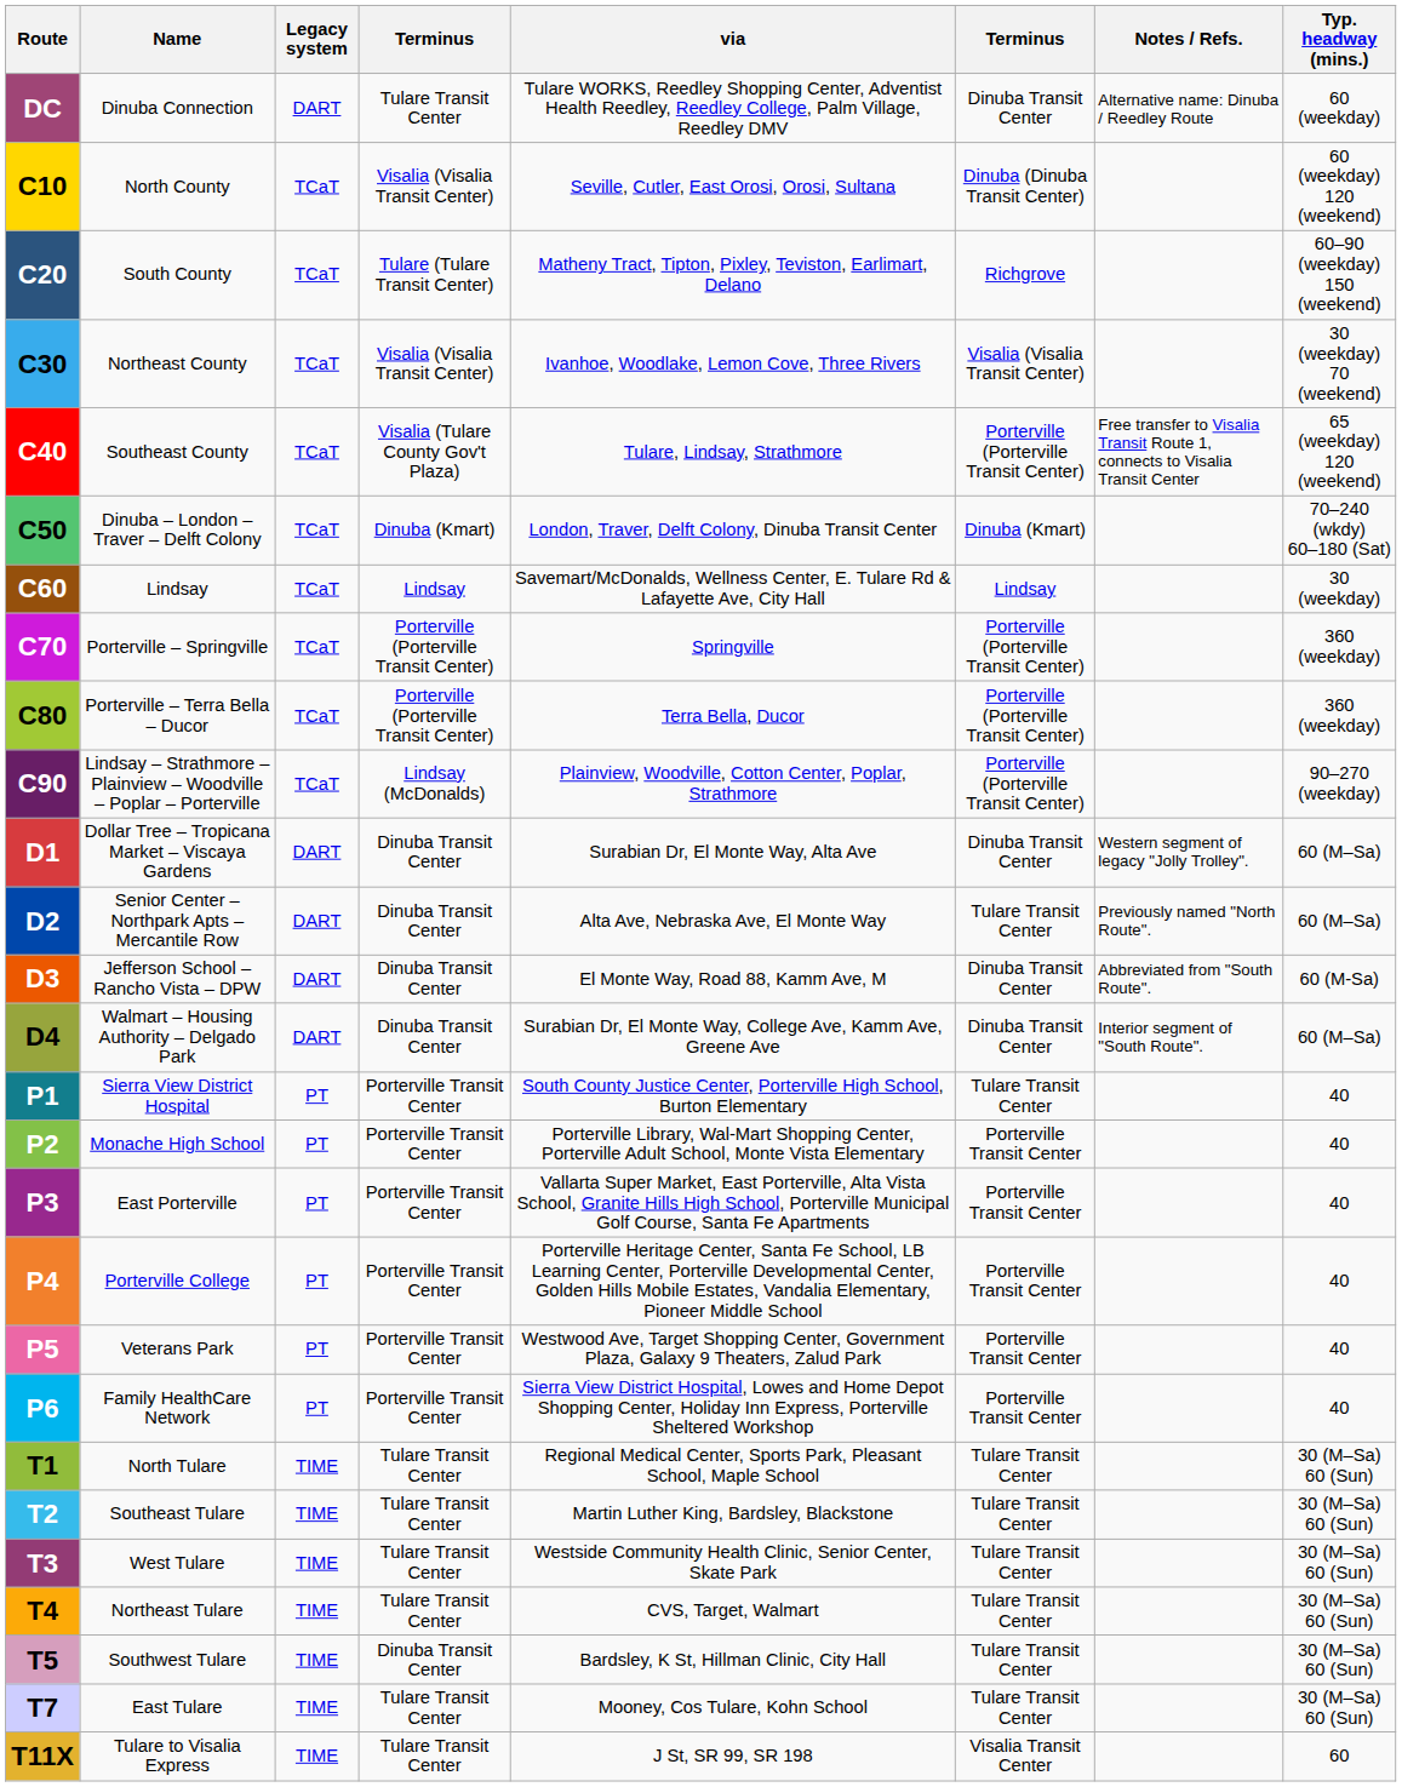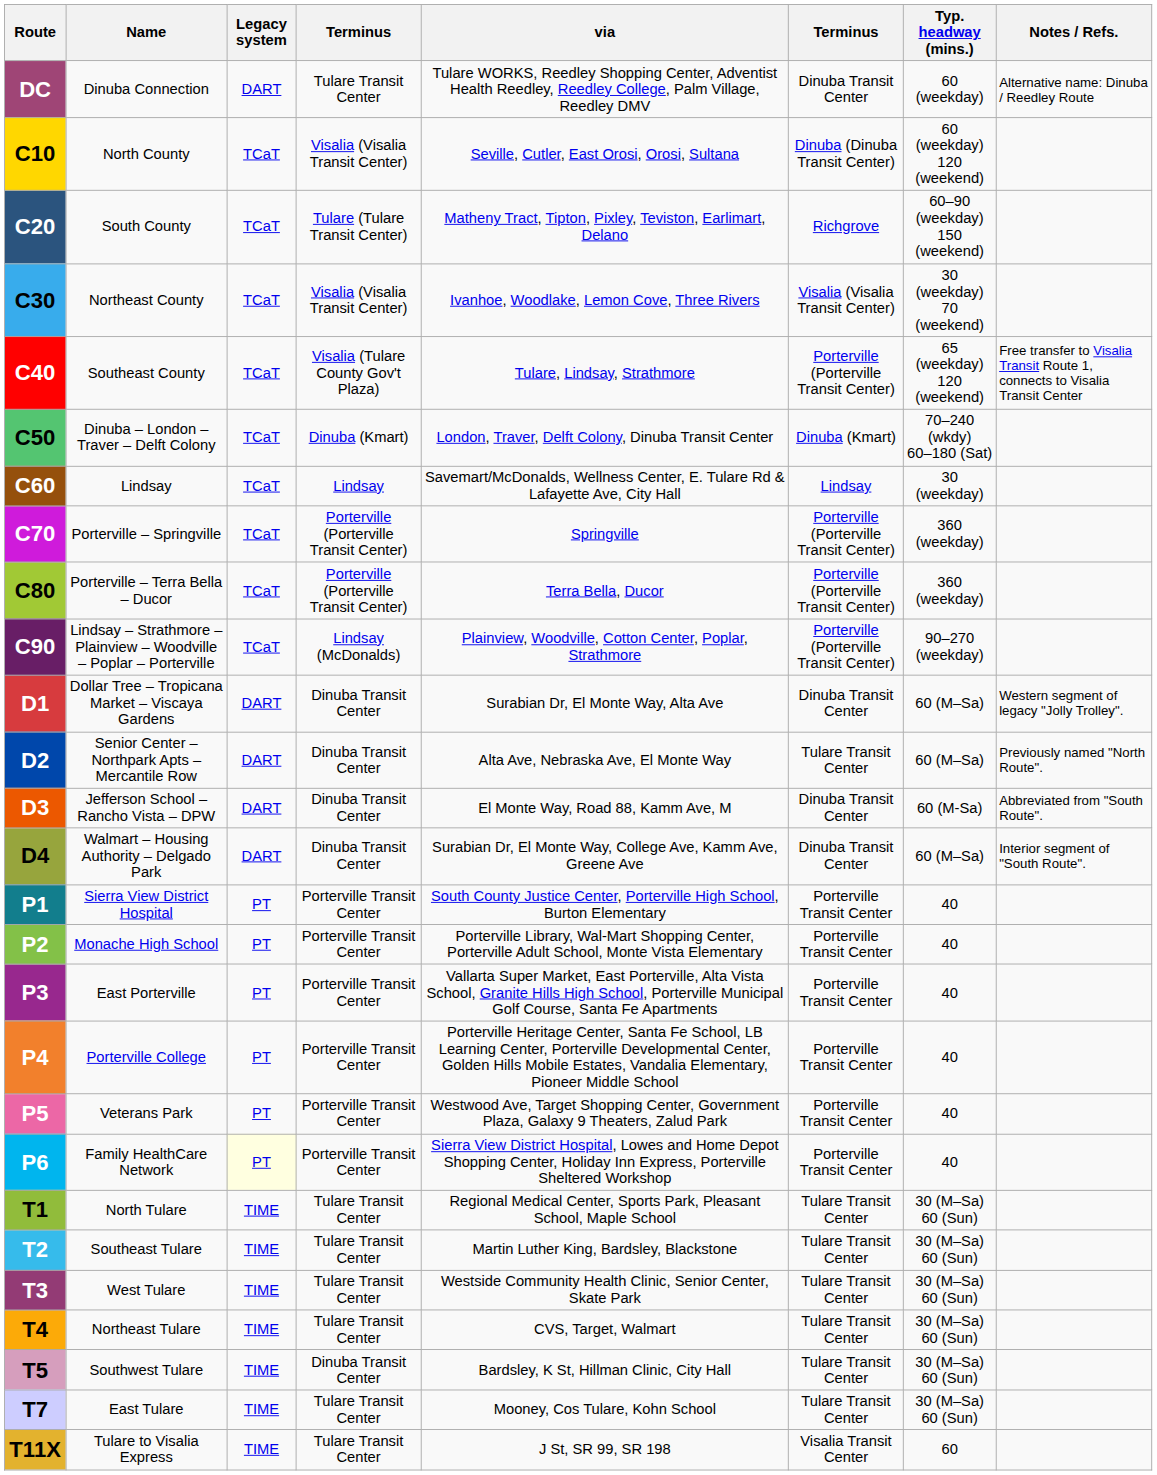columns swapped: Typ. headway (mins.) <-> Notes / Refs.
P1 | column 6: Tulare Transit Center -> Porterville Transit Center
P6 | Legacy system: no background -> lightyellow background
